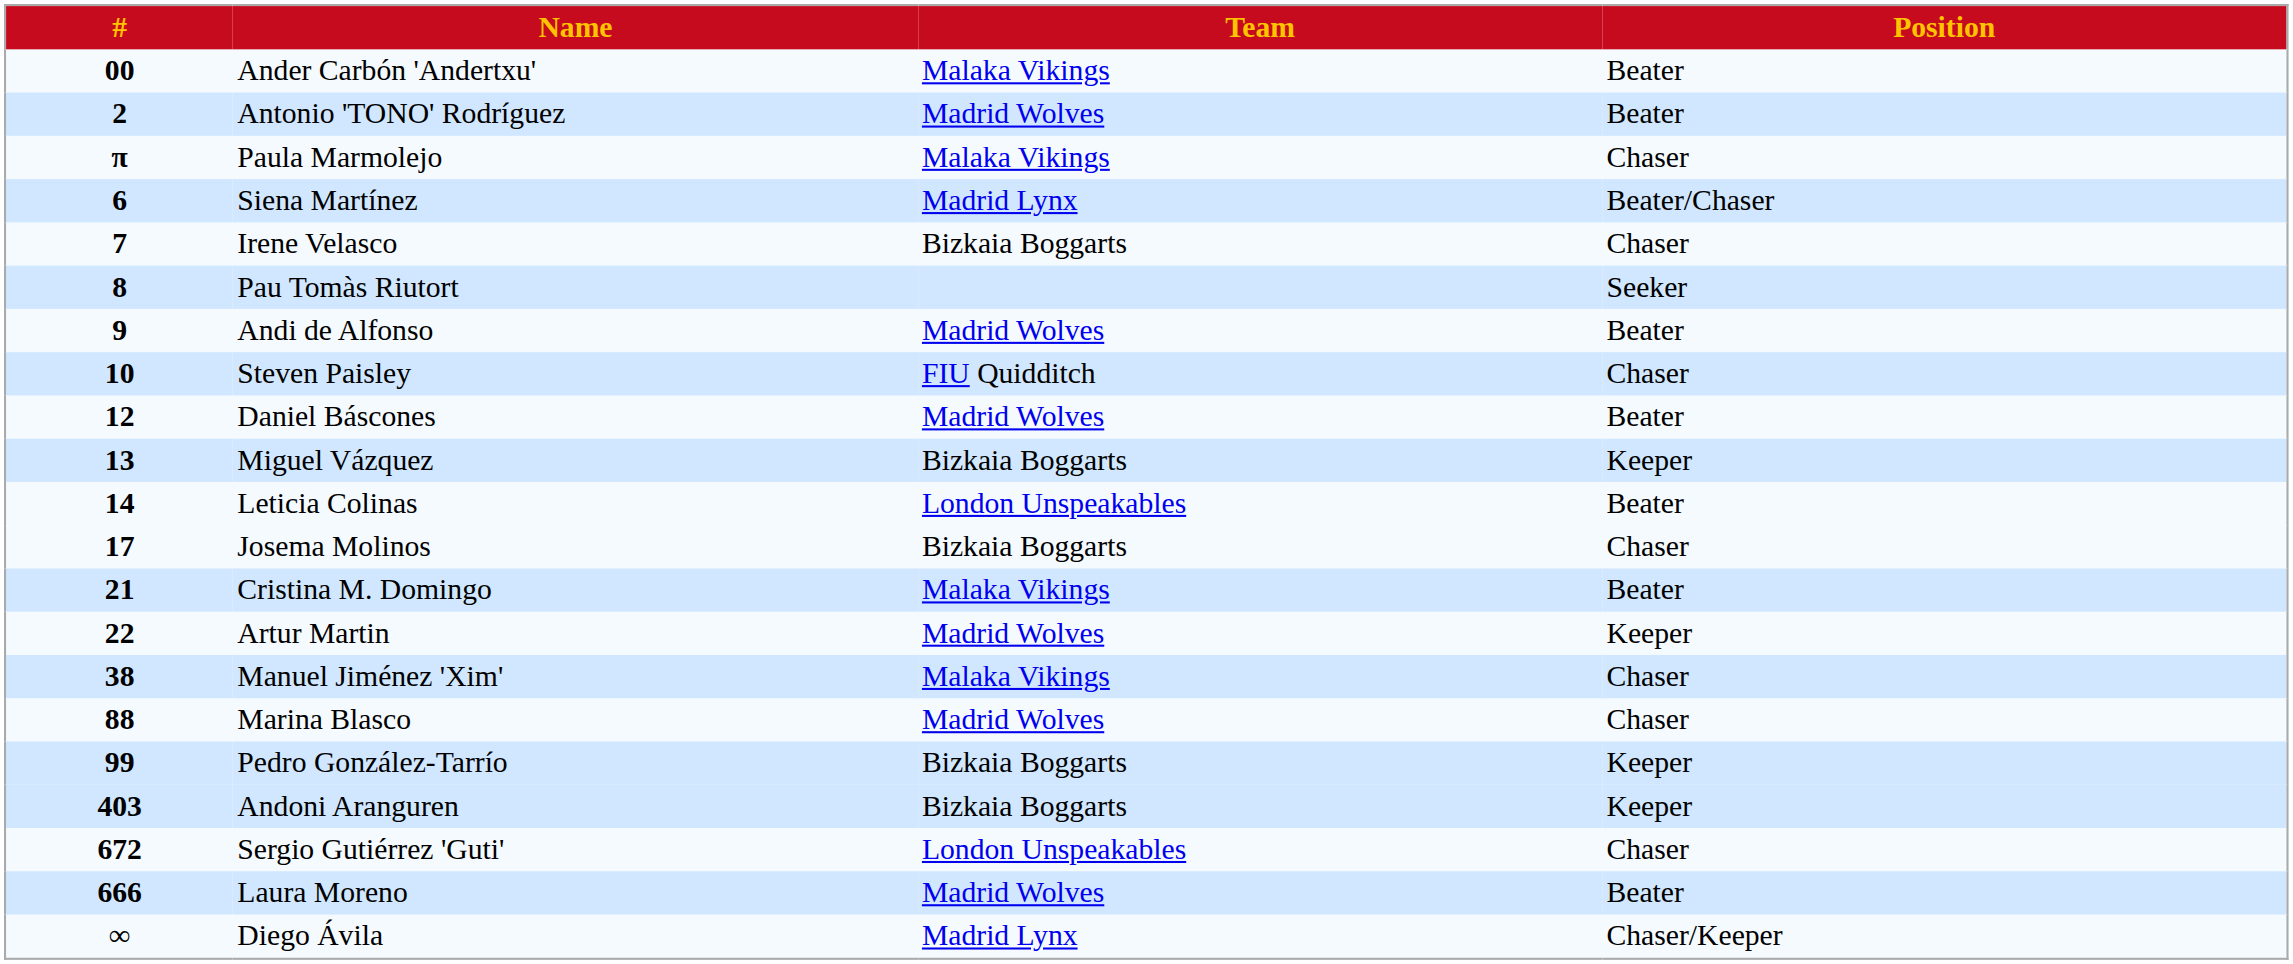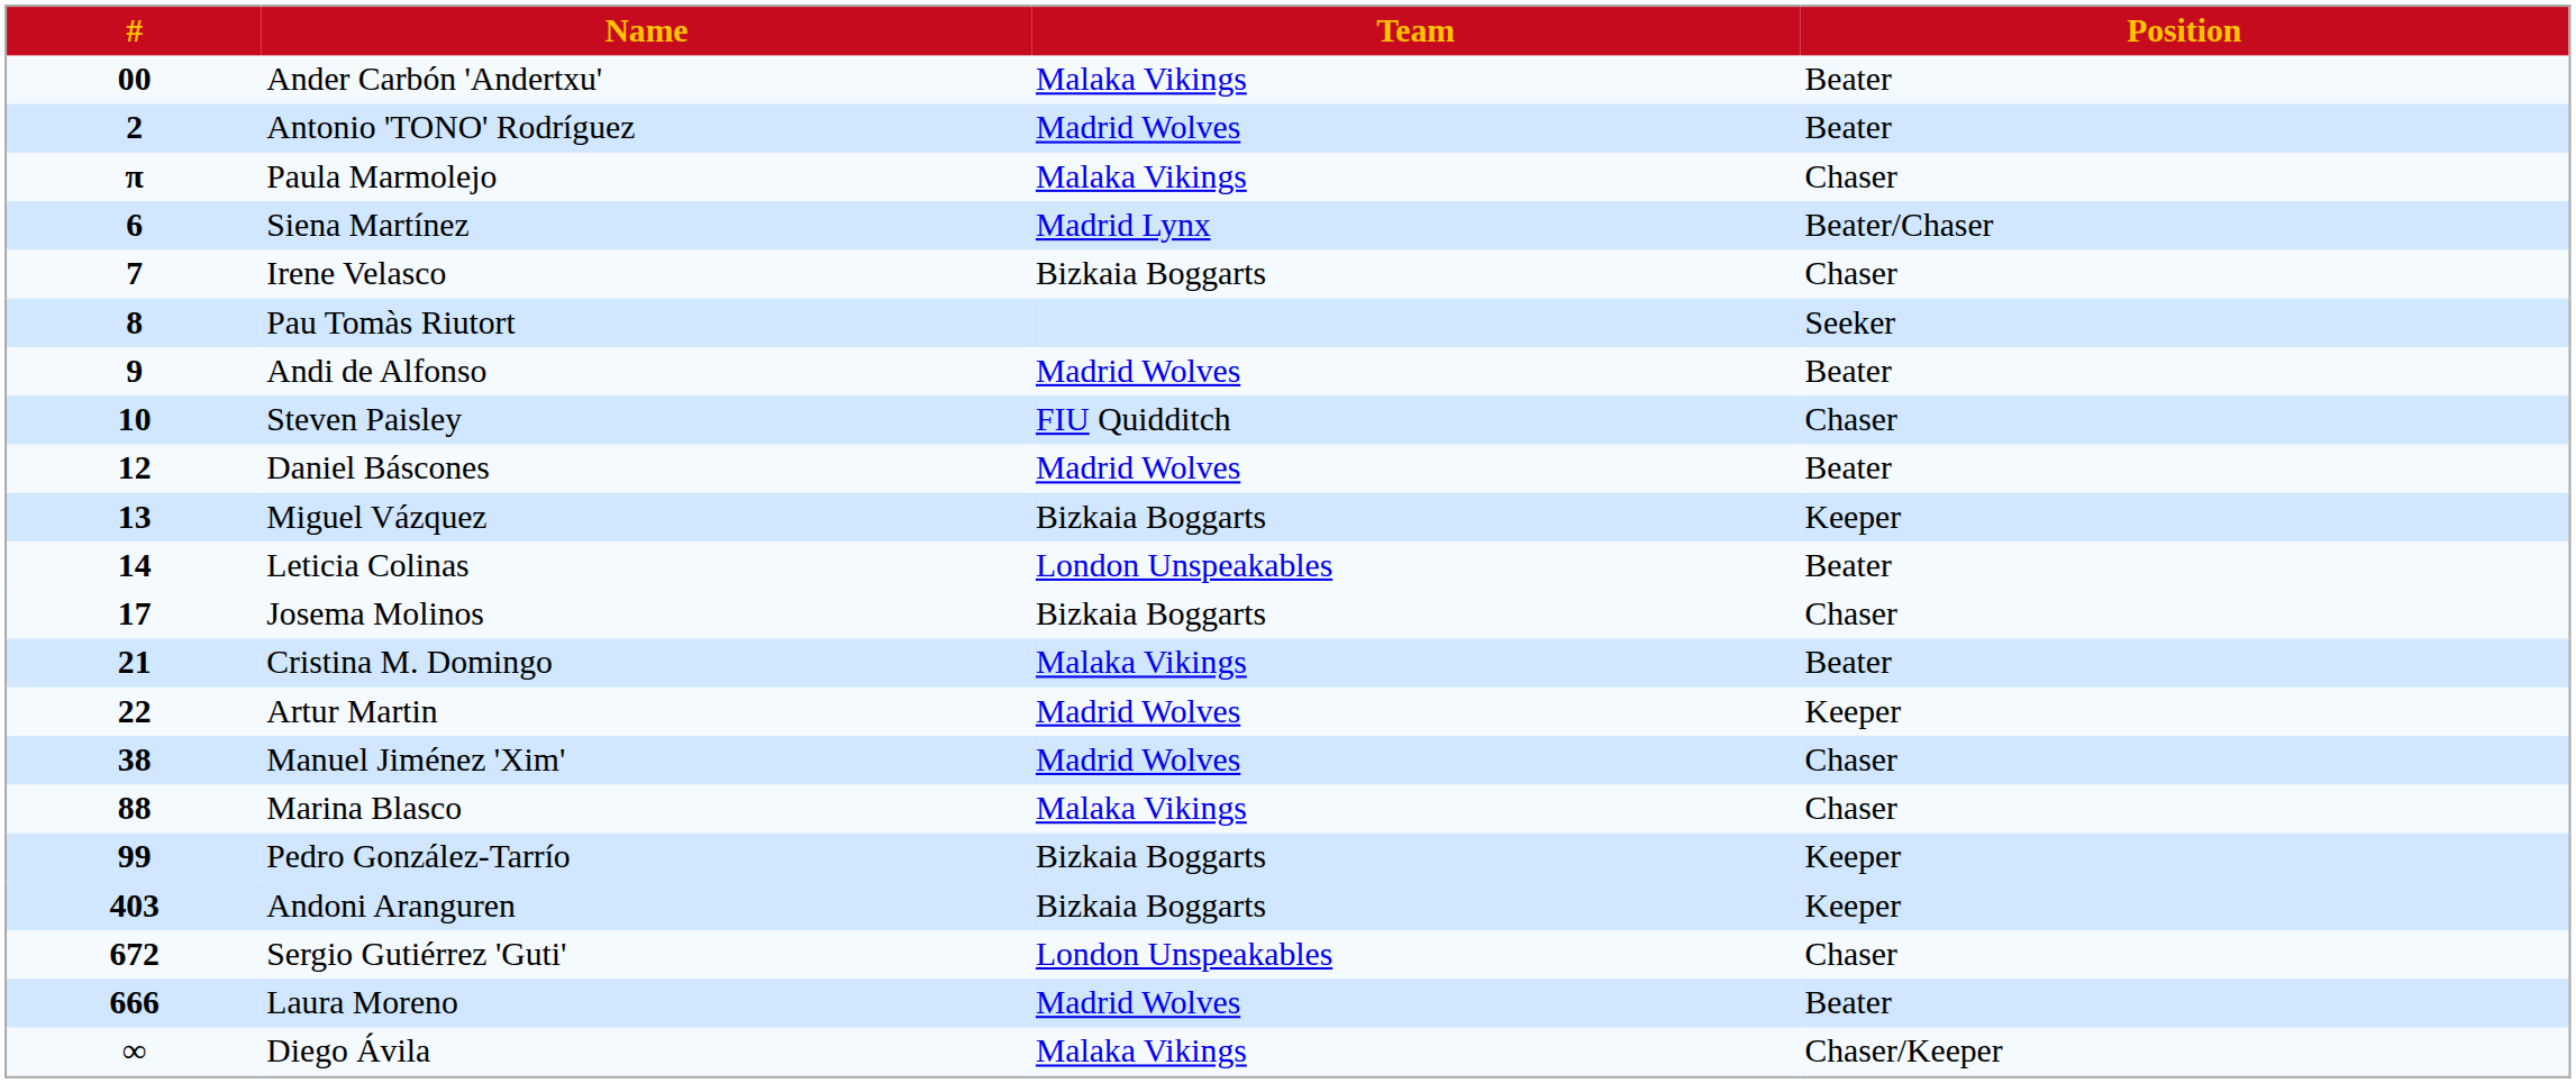38 | Team: Malaka Vikings -> Madrid Wolves
88 | Team: Madrid Wolves -> Malaka Vikings
∞ | Team: Madrid Lynx -> Malaka Vikings
